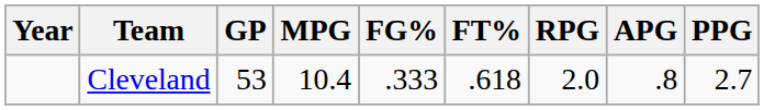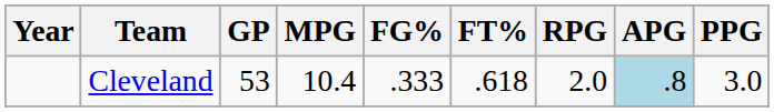Cleveland | APG: no background -> lightblue background
Cleveland | PPG: 2.7 -> 3.0
